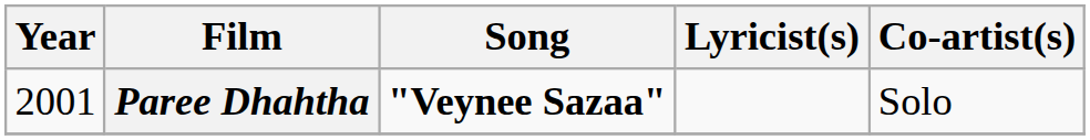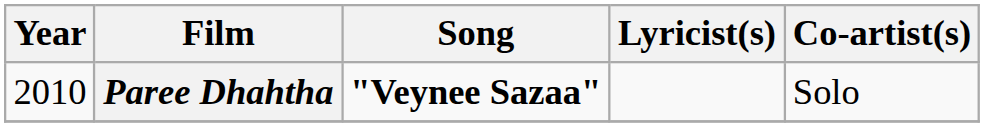Paree Dhahtha | Year: 2001 -> 2010
